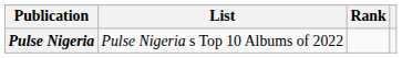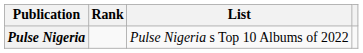columns swapped: List <-> Rank
